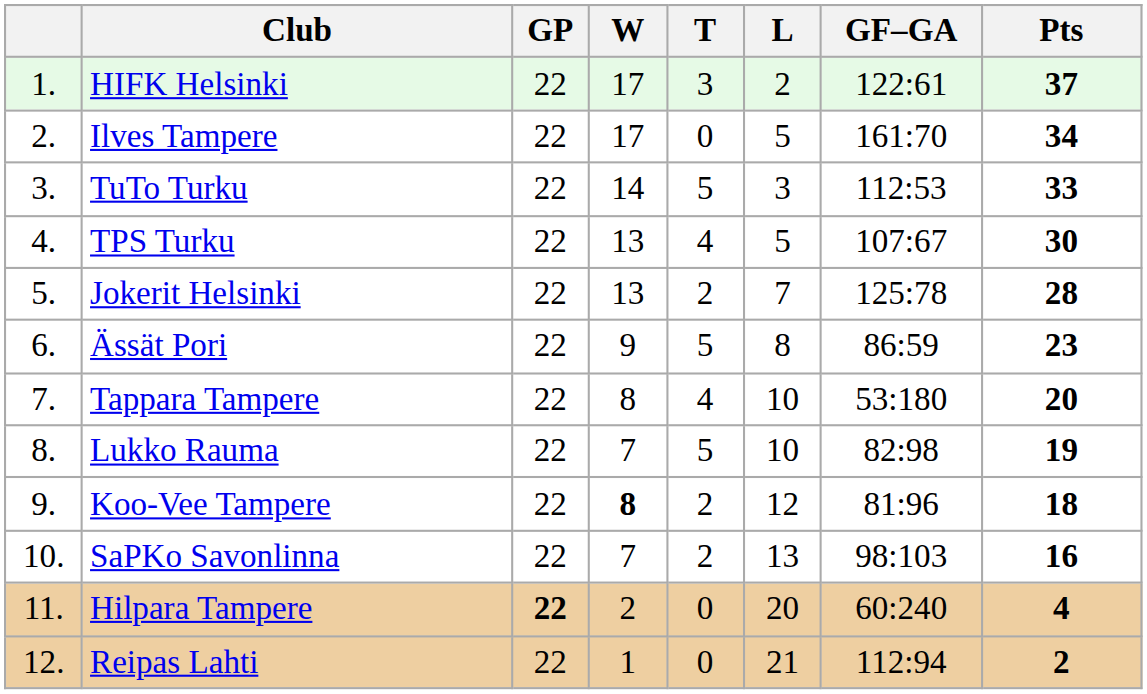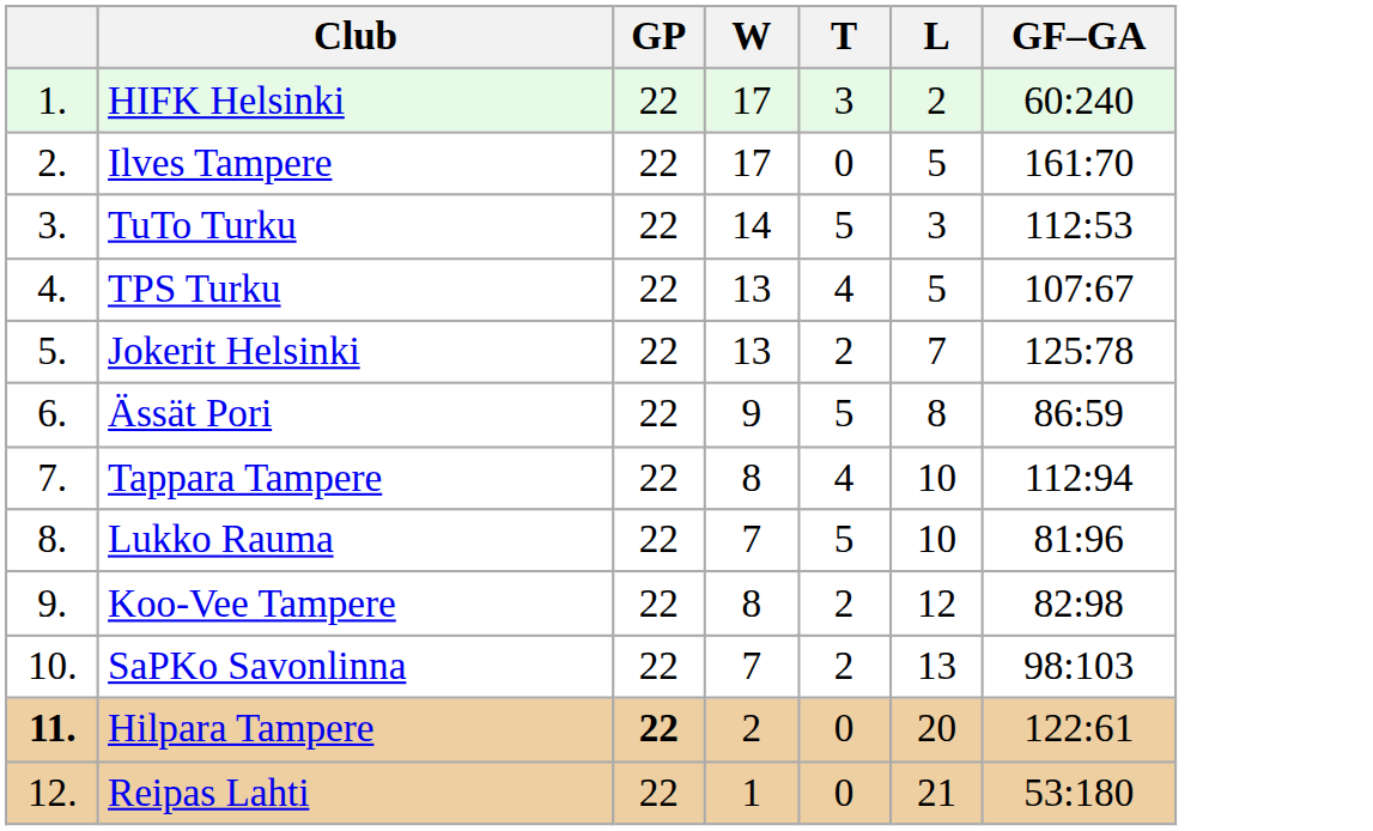- column: Pts | 37 | 34 | 33 | 30 | 28 | 23 | 20 | 19 | 18 | 16 | 4 | 2
HIFK Helsinki | GF–GA: 122:61 -> 60:240
Tappara Tampere | GF–GA: 53:180 -> 112:94
Lukko Rauma | GF–GA: 82:98 -> 81:96
Koo-Vee Tampere | W: bold -> normal
Koo-Vee Tampere | GF–GA: 81:96 -> 82:98
Hilpara Tampere | column 1: normal -> bold
Hilpara Tampere | GF–GA: 60:240 -> 122:61
Reipas Lahti | GF–GA: 112:94 -> 53:180
